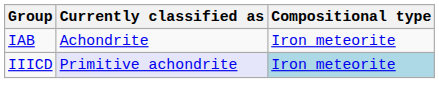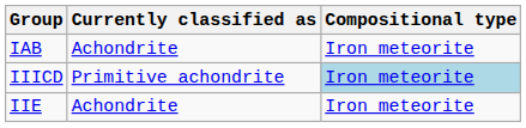IIICD | Currently classified as: lavender background -> no background
+ row: IIE | Achondrite | Iron meteorite
